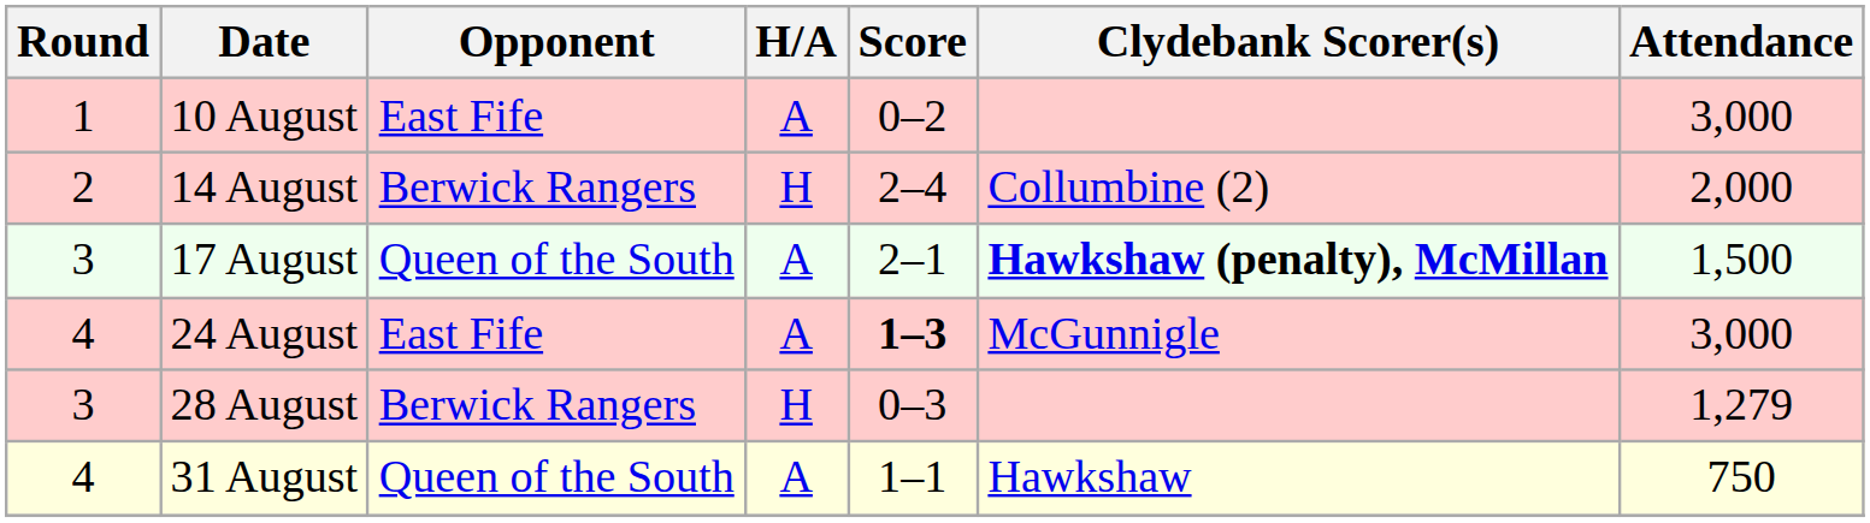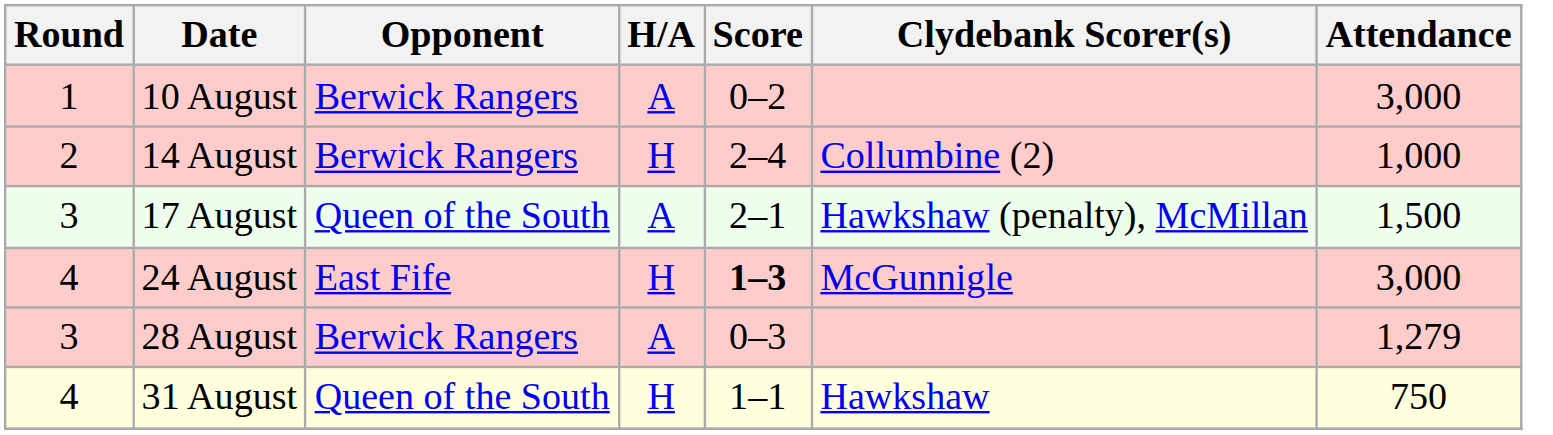10 August | Opponent: East Fife -> Berwick Rangers
14 August | Attendance: 2,000 -> 1,000
17 August | Clydebank Scorer(s): bold -> normal
24 August | H/A: A -> H
28 August | H/A: H -> A
31 August | H/A: A -> H
